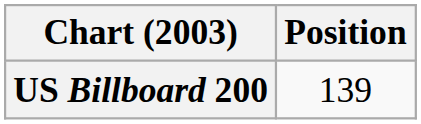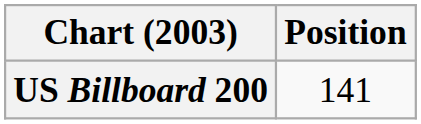US Billboard 200 | Position: 139 -> 141
